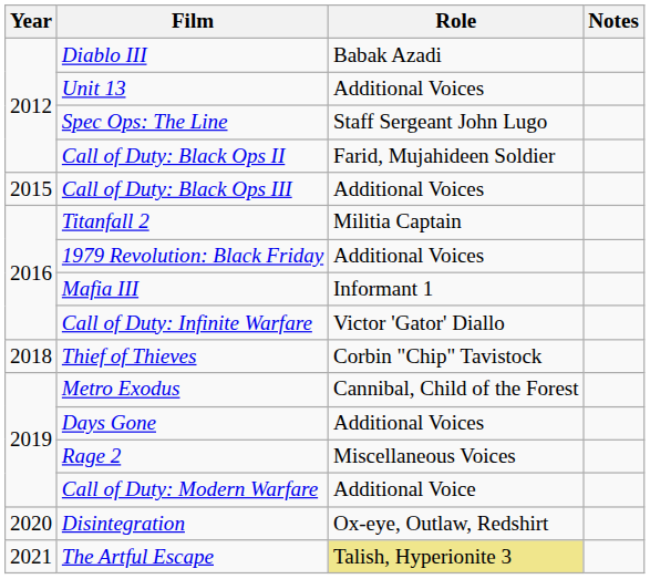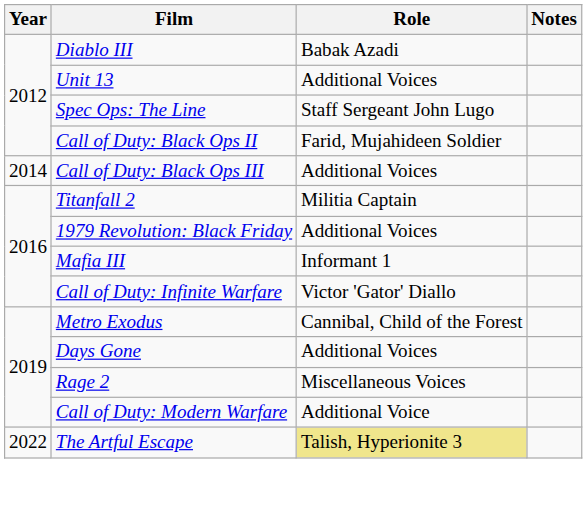Call of Duty: Black Ops III | Year: 2015 -> 2014
- row: 2018 | Thief of Thieves | Corbin "Chip" Tavistock
- row: 2020 | Disintegration | Ox-eye, Outlaw, Redshirt
The Artful Escape | Year: 2021 -> 2022
